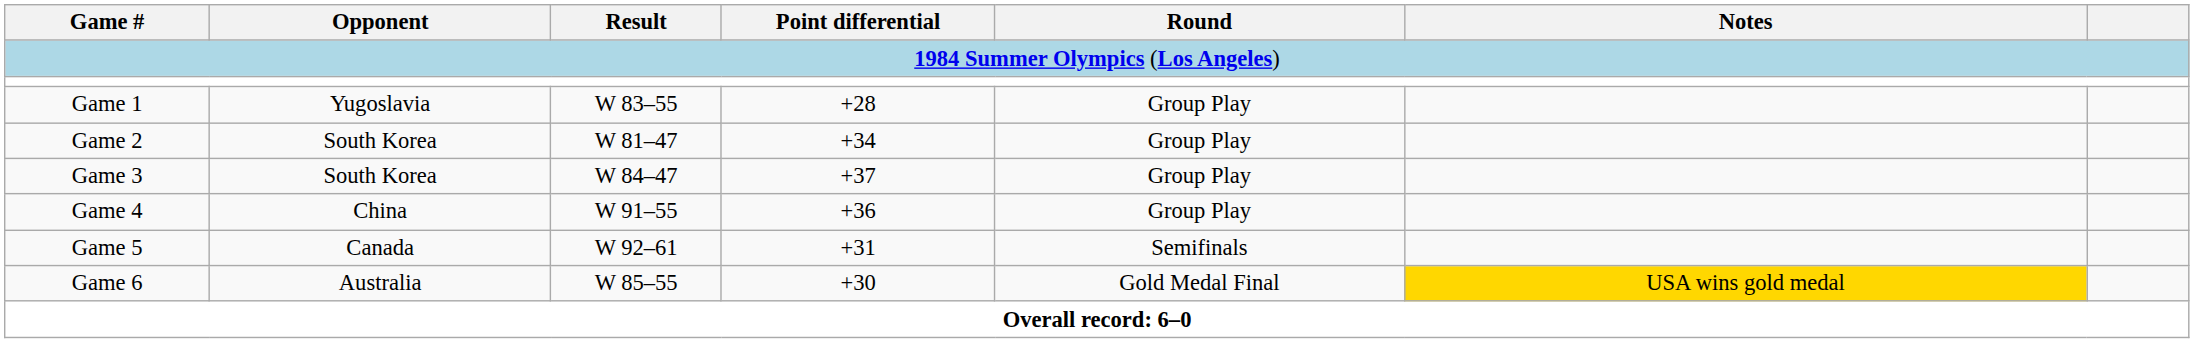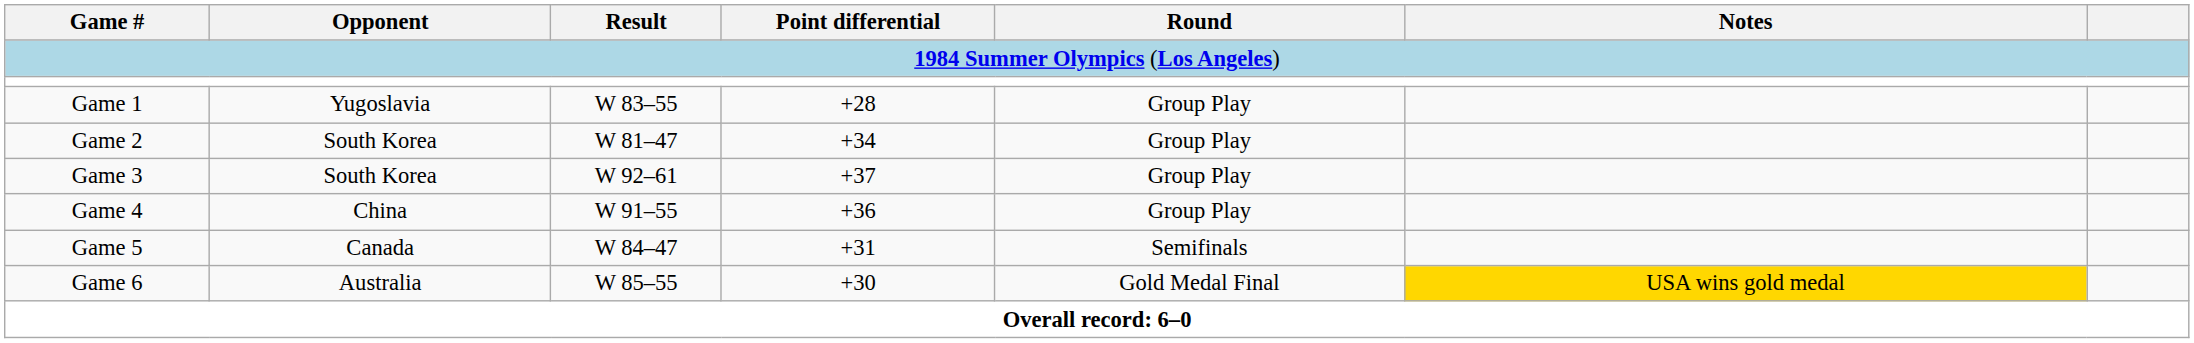Game 3 | Result: W 84–47 -> W 92–61
Game 5 | Result: W 92–61 -> W 84–47
